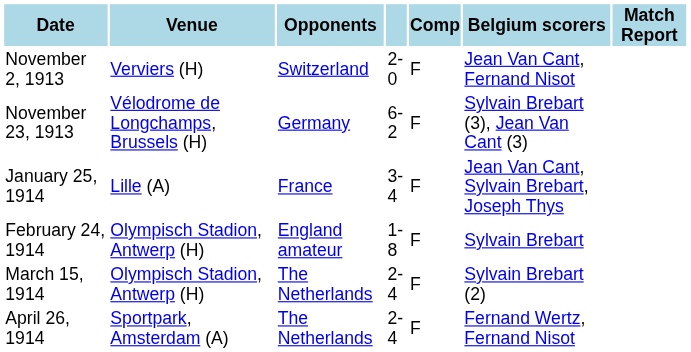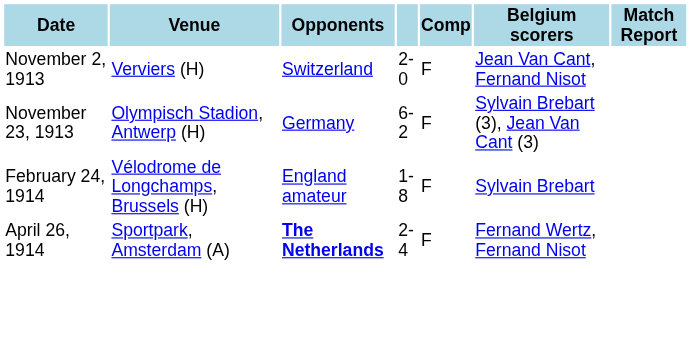November 23, 1913 | Venue: Vélodrome de Longchamps, Brussels (H) -> Olympisch Stadion, Antwerp (H)
- row: January 25, 1914 | Lille (A) | France | 3-4 | F | Jean Van Cant, Sylvain Brebart, Joseph Thys
February 24, 1914 | Venue: Olympisch Stadion, Antwerp (H) -> Vélodrome de Longchamps, Brussels (H)
- row: March 15, 1914 | Olympisch Stadion, Antwerp (H) | The Netherlands | 2-4 | F | Sylvain Brebart (2)
April 26, 1914 | Opponents: normal -> bold
